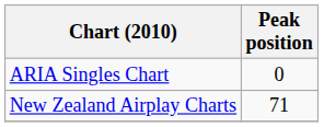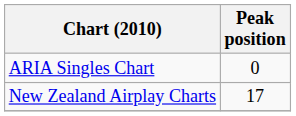New Zealand Airplay Charts | Peak position: 71 -> 17
